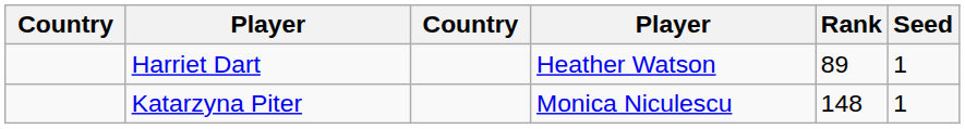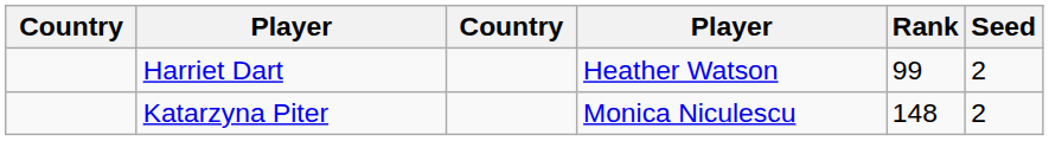Harriet Dart | Rank: 89 -> 99
Harriet Dart | Seed: 1 -> 2
Katarzyna Piter | Seed: 1 -> 2
